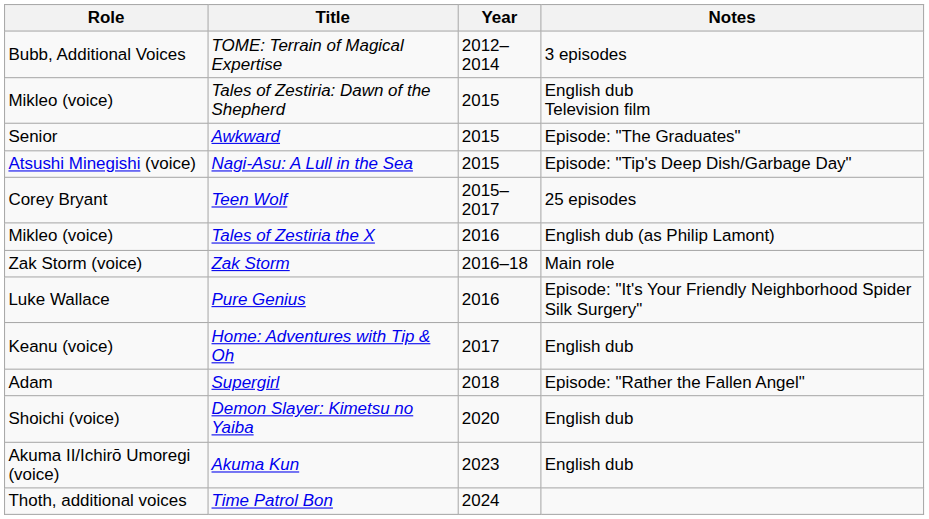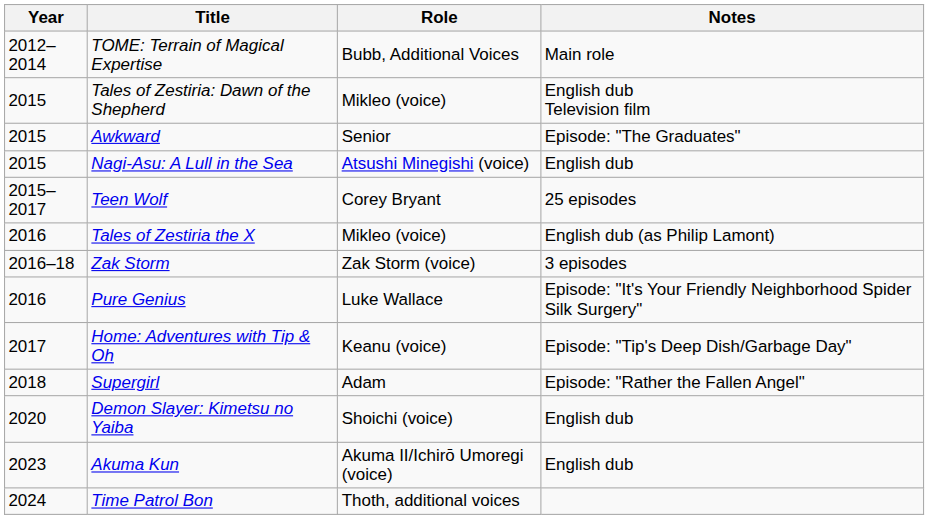columns swapped: Year <-> Role
TOME: Terrain of Magical Expertise | Notes: 3 episodes -> Main role
Nagi-Asu: A Lull in the Sea | Notes: Episode: "Tip's Deep Dish/Garbage Day" -> English dub
Zak Storm | Notes: Main role -> 3 episodes
Home: Adventures with Tip & Oh | Notes: English dub -> Episode: "Tip's Deep Dish/Garbage Day"
